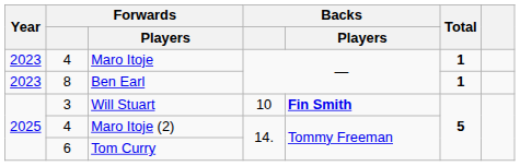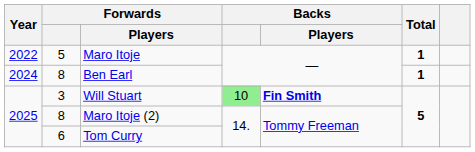Maro Itoje | Year: 2023 -> 2022
Maro Itoje | Forwards: 4 -> 5
Ben Earl | Year: 2023 -> 2024
Will Stuart | Backs: no background -> lightgreen background
Maro Itoje (2) | Forwards: 4 -> 8
